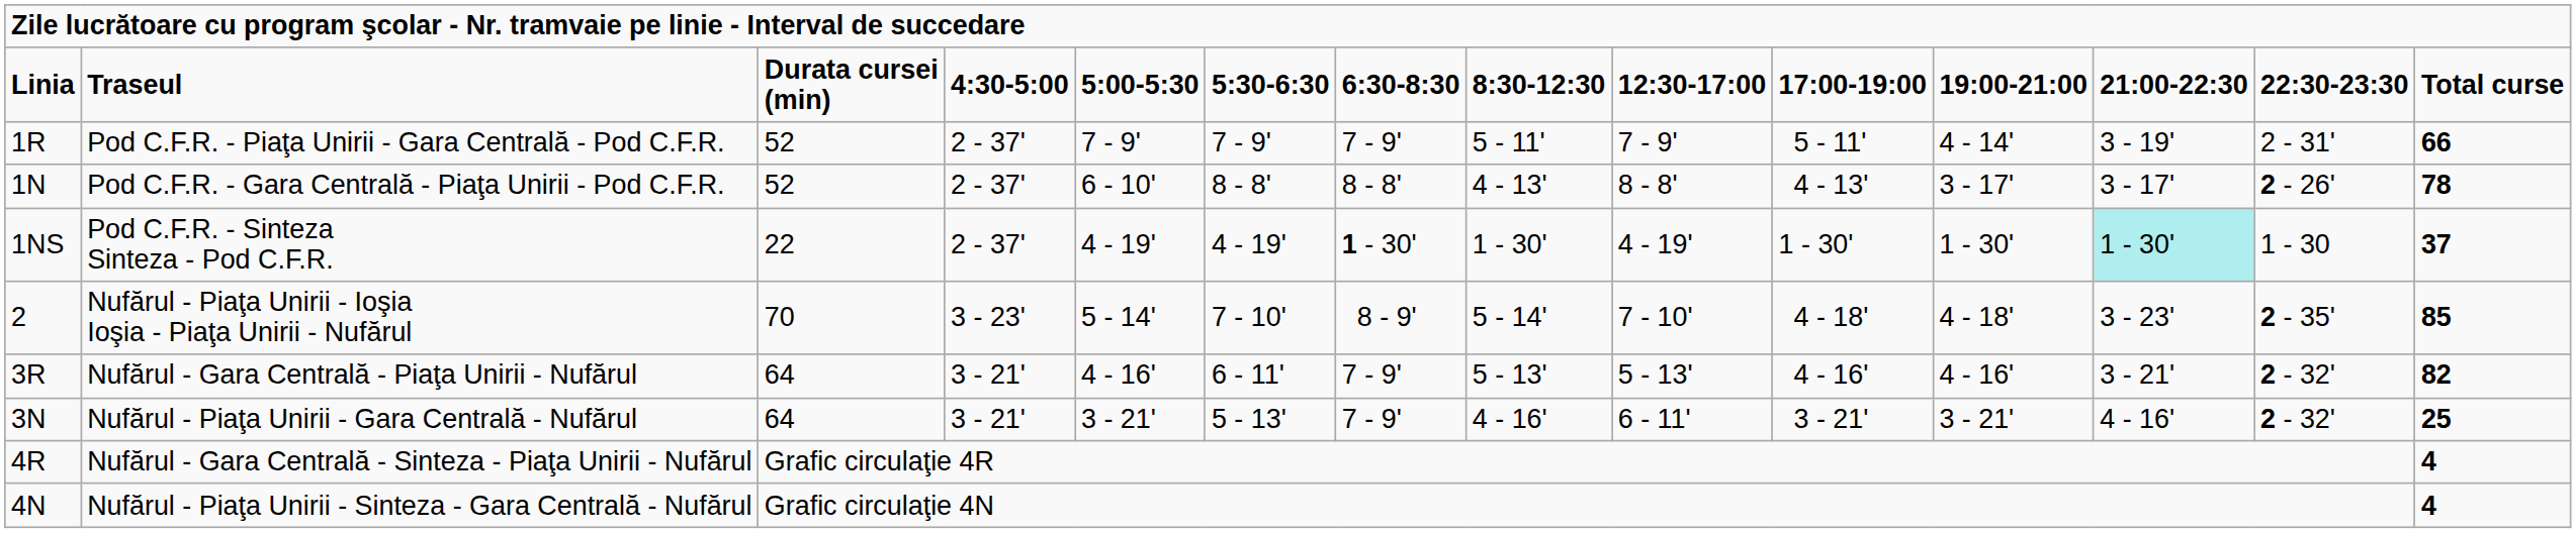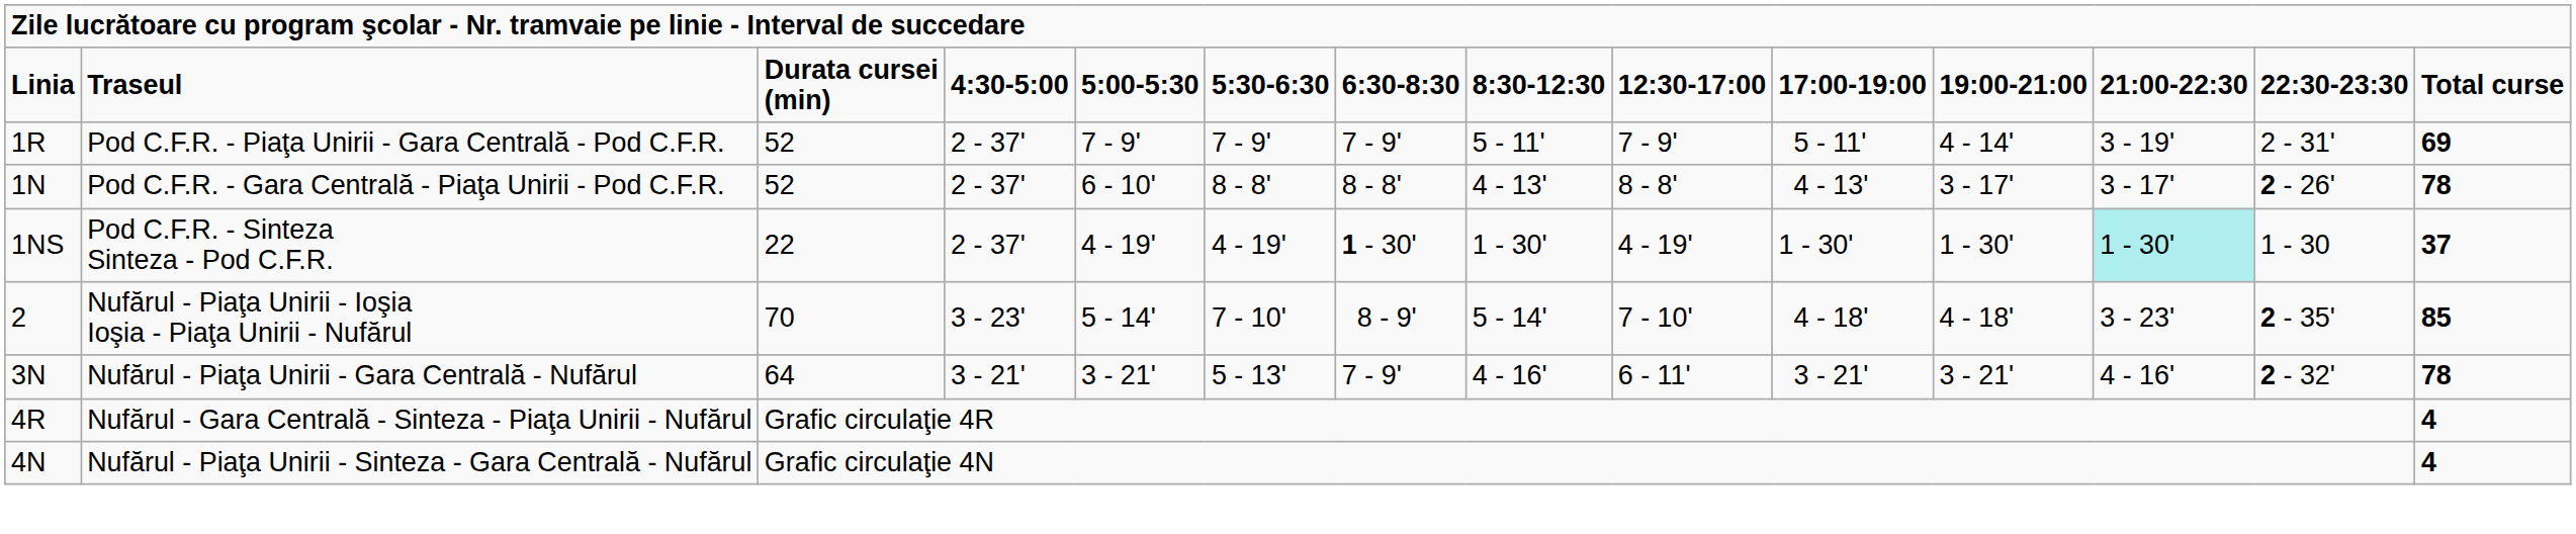Pod C.F.R. - Piaţa Unirii - Gara Centrală - Pod C.F.R. | column 14: 66 -> 69
- row: 3R | Nufărul - Gara Centrală - Piaţa Unirii - Nufărul | 64 | 3 - 21' | 4 - 16' | 6 - 11' | 7 - 9' | 5 - 13' | 5 - 13' | 4 - 16' | 4 - 16' | 3 - 21' | 2 - 32' | 82
Nufărul - Piaţa Unirii - Gara Centrală - Nufărul | column 14: 25 -> 78
